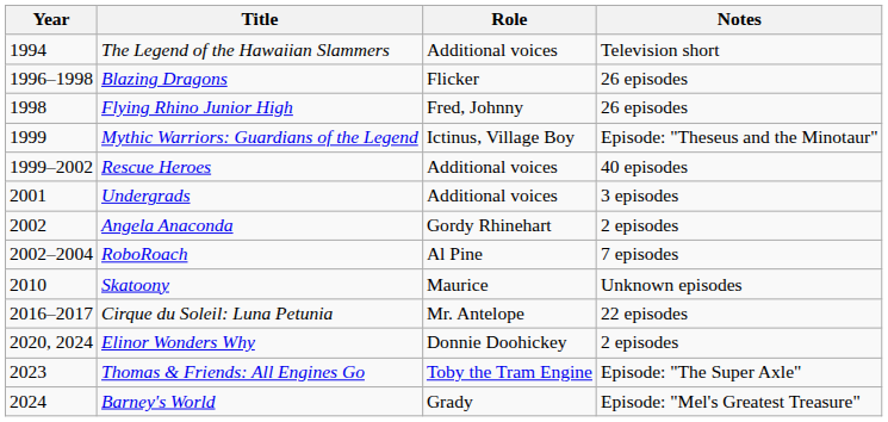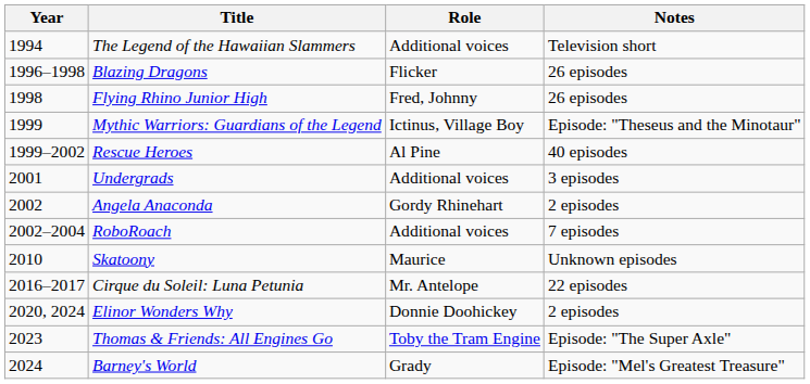Rescue Heroes | Role: Additional voices -> Al Pine
RoboRoach | Role: Al Pine -> Additional voices
